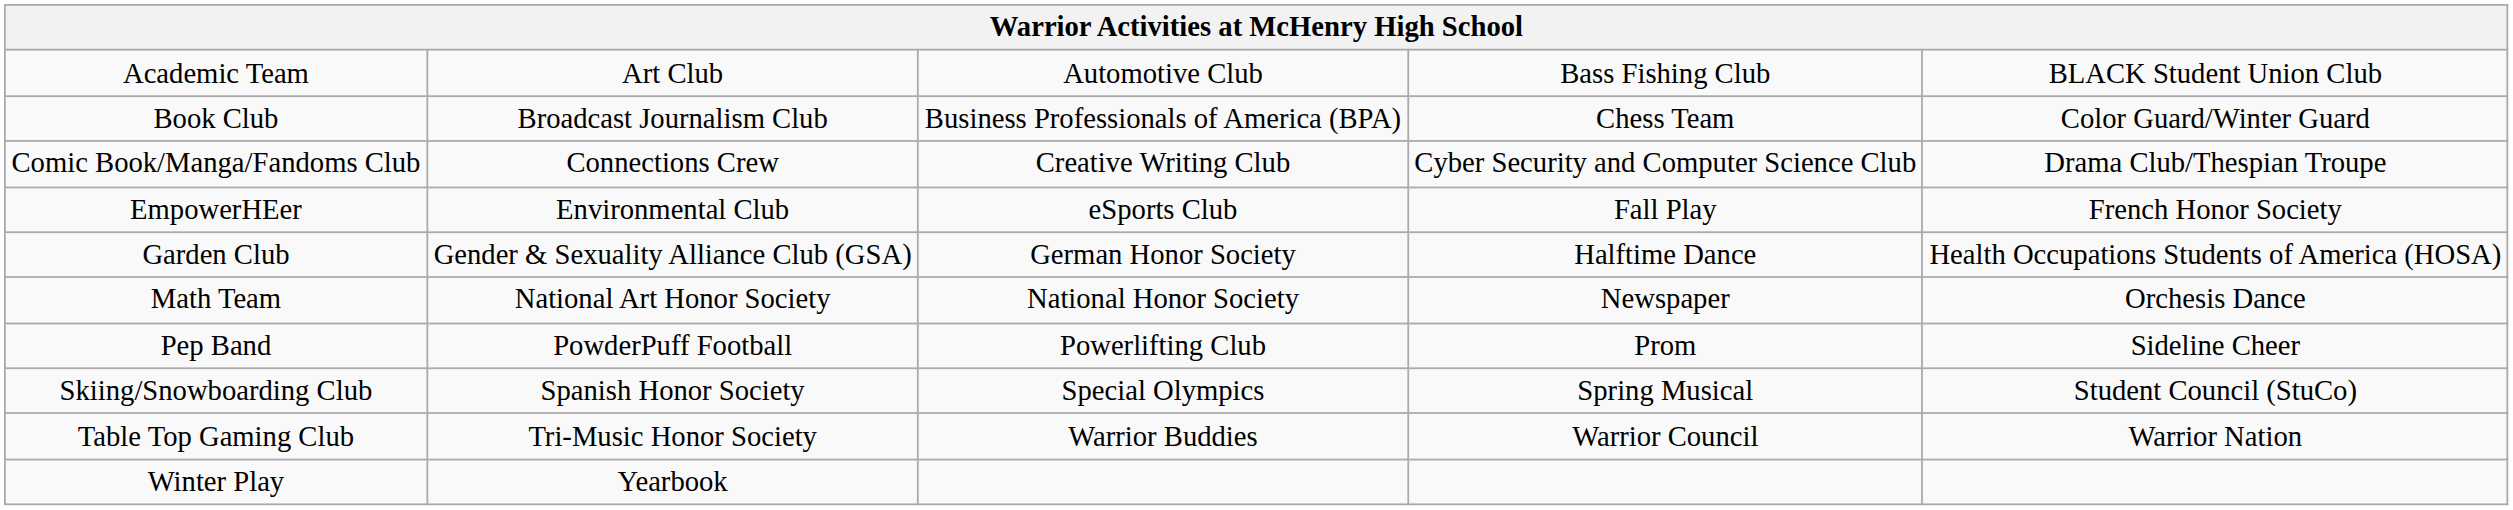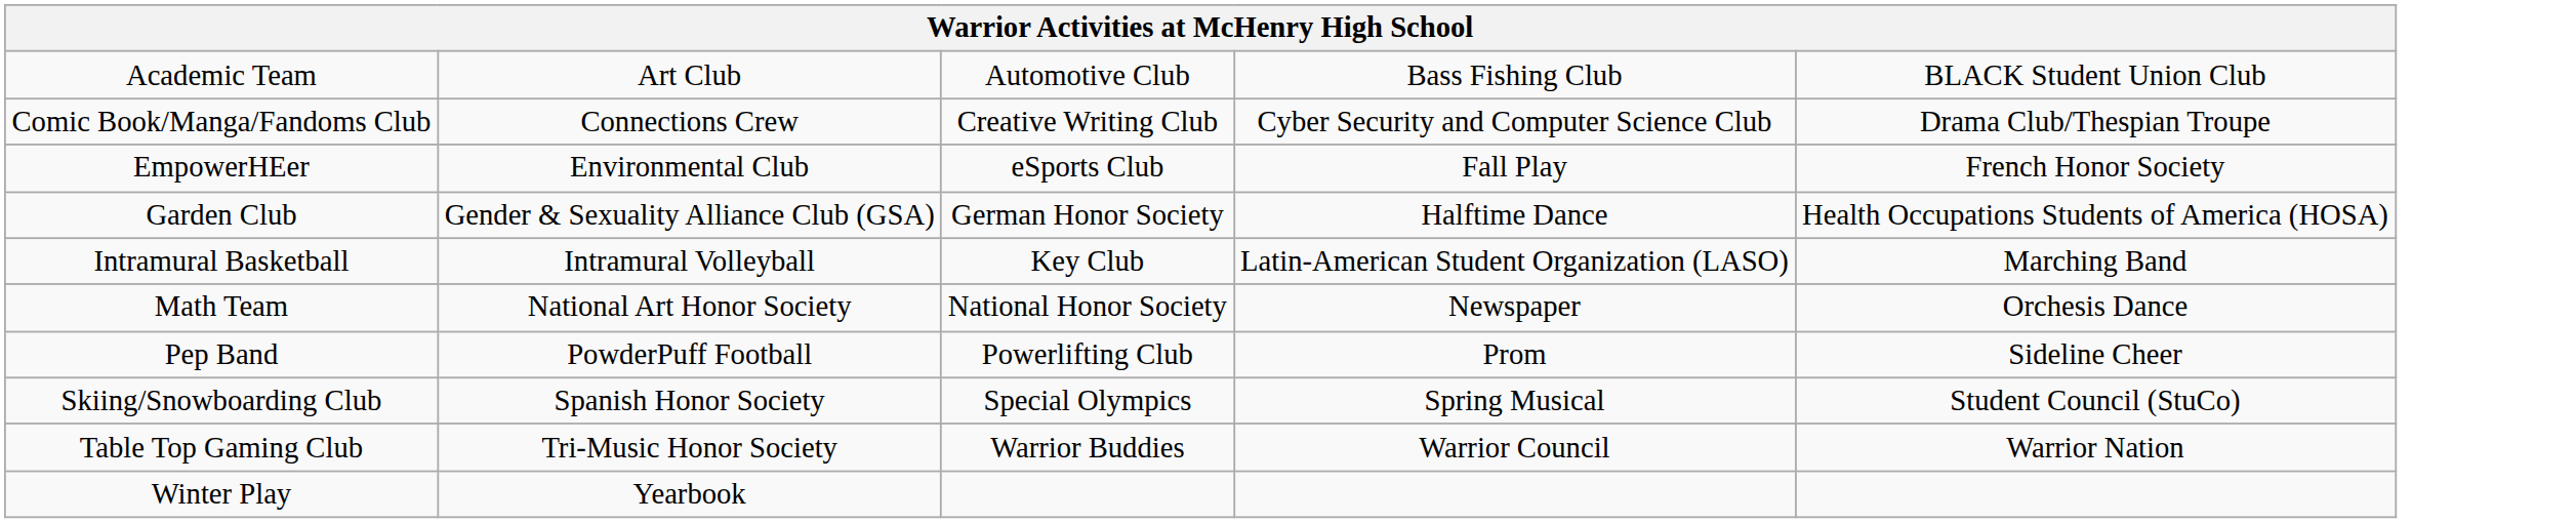- row: Book Club | Broadcast Journalism Club | Business Professionals of America (BPA) | Chess Team | Color Guard/Winter Guard
+ row: Intramural Basketball | Intramural Volleyball | Key Club | Latin-American Student Organization (LASO) | Marching Band
